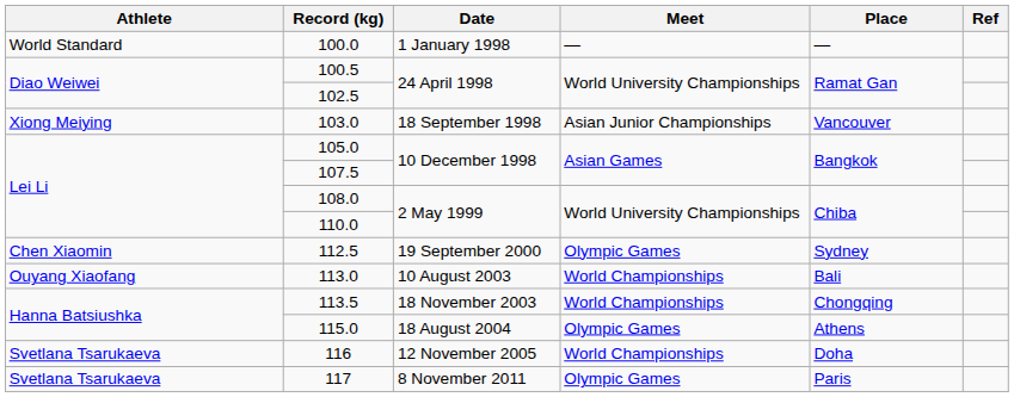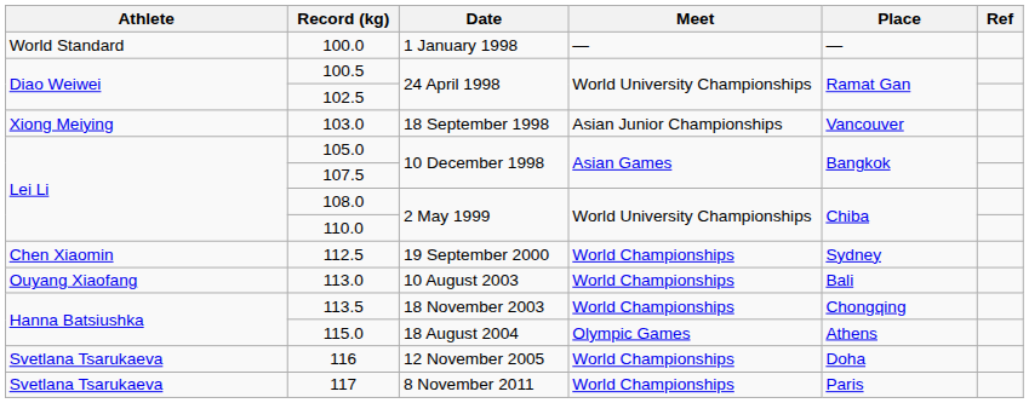112.5 | Meet: Olympic Games -> World Championships
117 | Meet: Olympic Games -> World Championships
